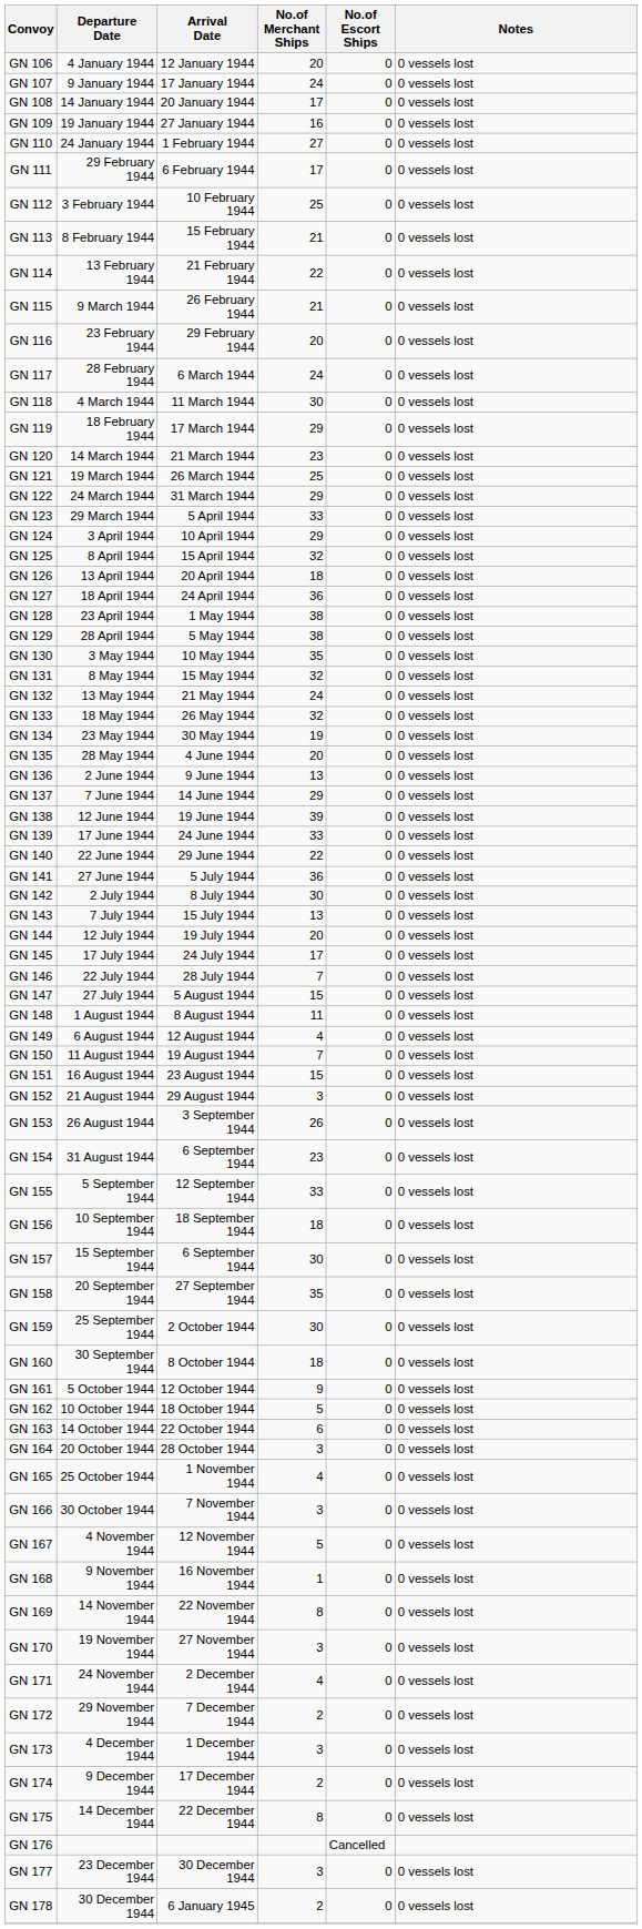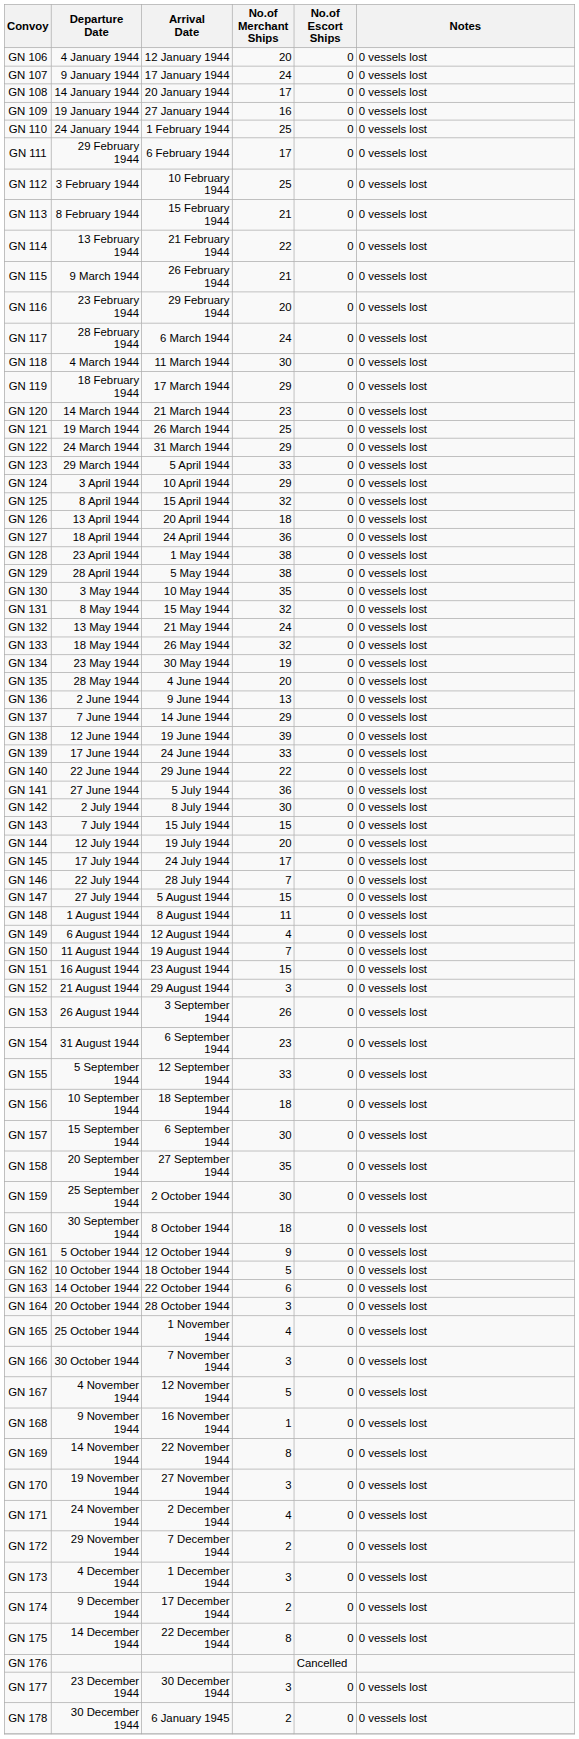GN 110 | No.of Merchant Ships: 27 -> 25
GN 143 | No.of Merchant Ships: 13 -> 15
